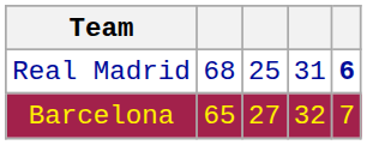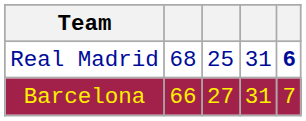Barcelona | column 2: 65 -> 66
Barcelona | column 4: 32 -> 31
